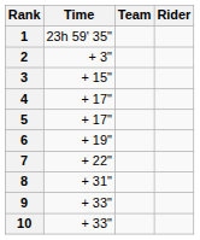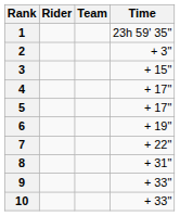columns swapped: Rider <-> Time
